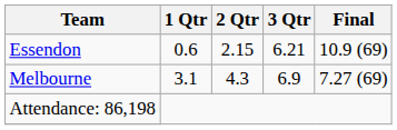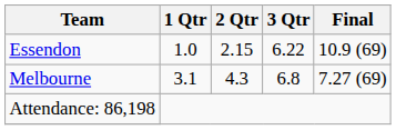Essendon | 1 Qtr: 0.6 -> 1.0
Essendon | 3 Qtr: 6.21 -> 6.22
Melbourne | 3 Qtr: 6.9 -> 6.8
